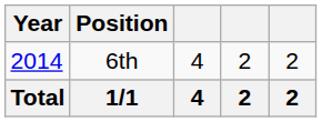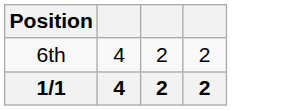- column: Year | 2014 | Total
